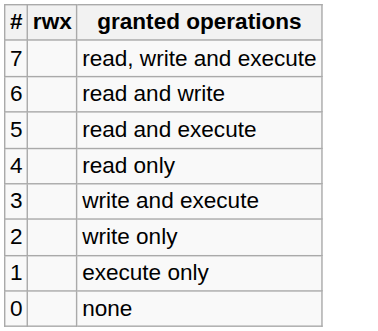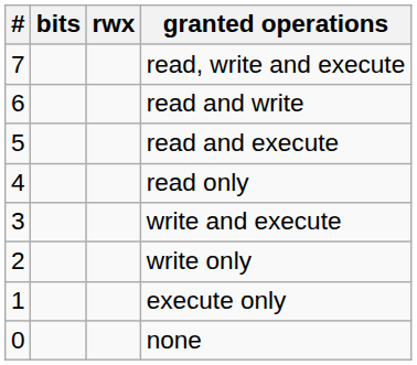+ column: bits
